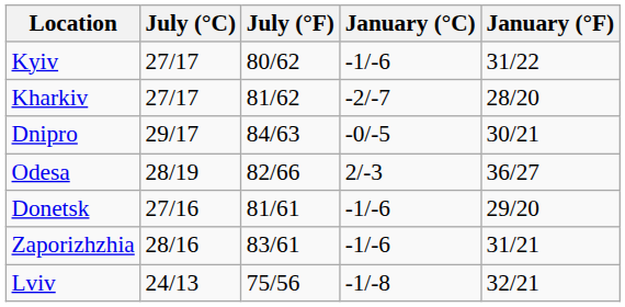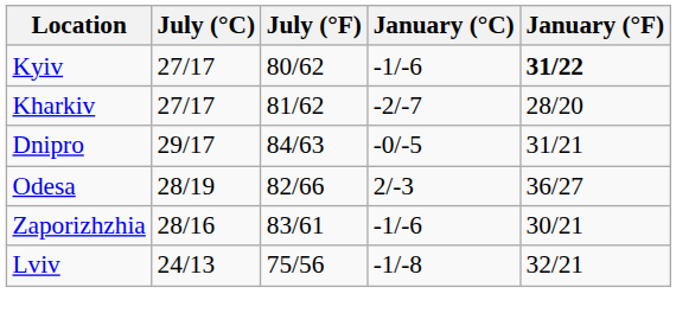Kyiv | January (°F): normal -> bold
Dnipro | January (°F): 30/21 -> 31/21
- row: Donetsk | 27/16 | 81/61 | -1/-6 | 29/20
Zaporizhzhia | January (°F): 31/21 -> 30/21
